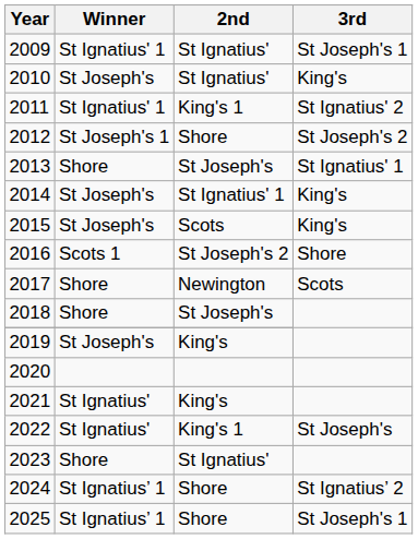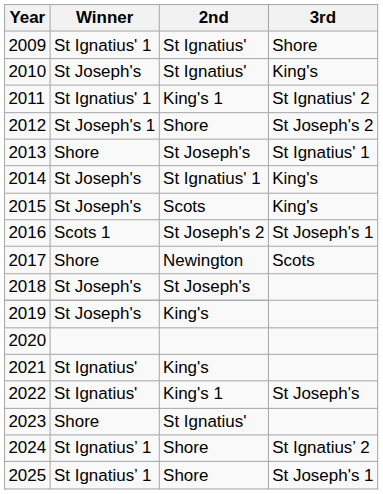2009 | 3rd: St Joseph's 1 -> Shore
2016 | 3rd: Shore -> St Joseph's 1
2018 | Winner: Shore -> St Joseph's
